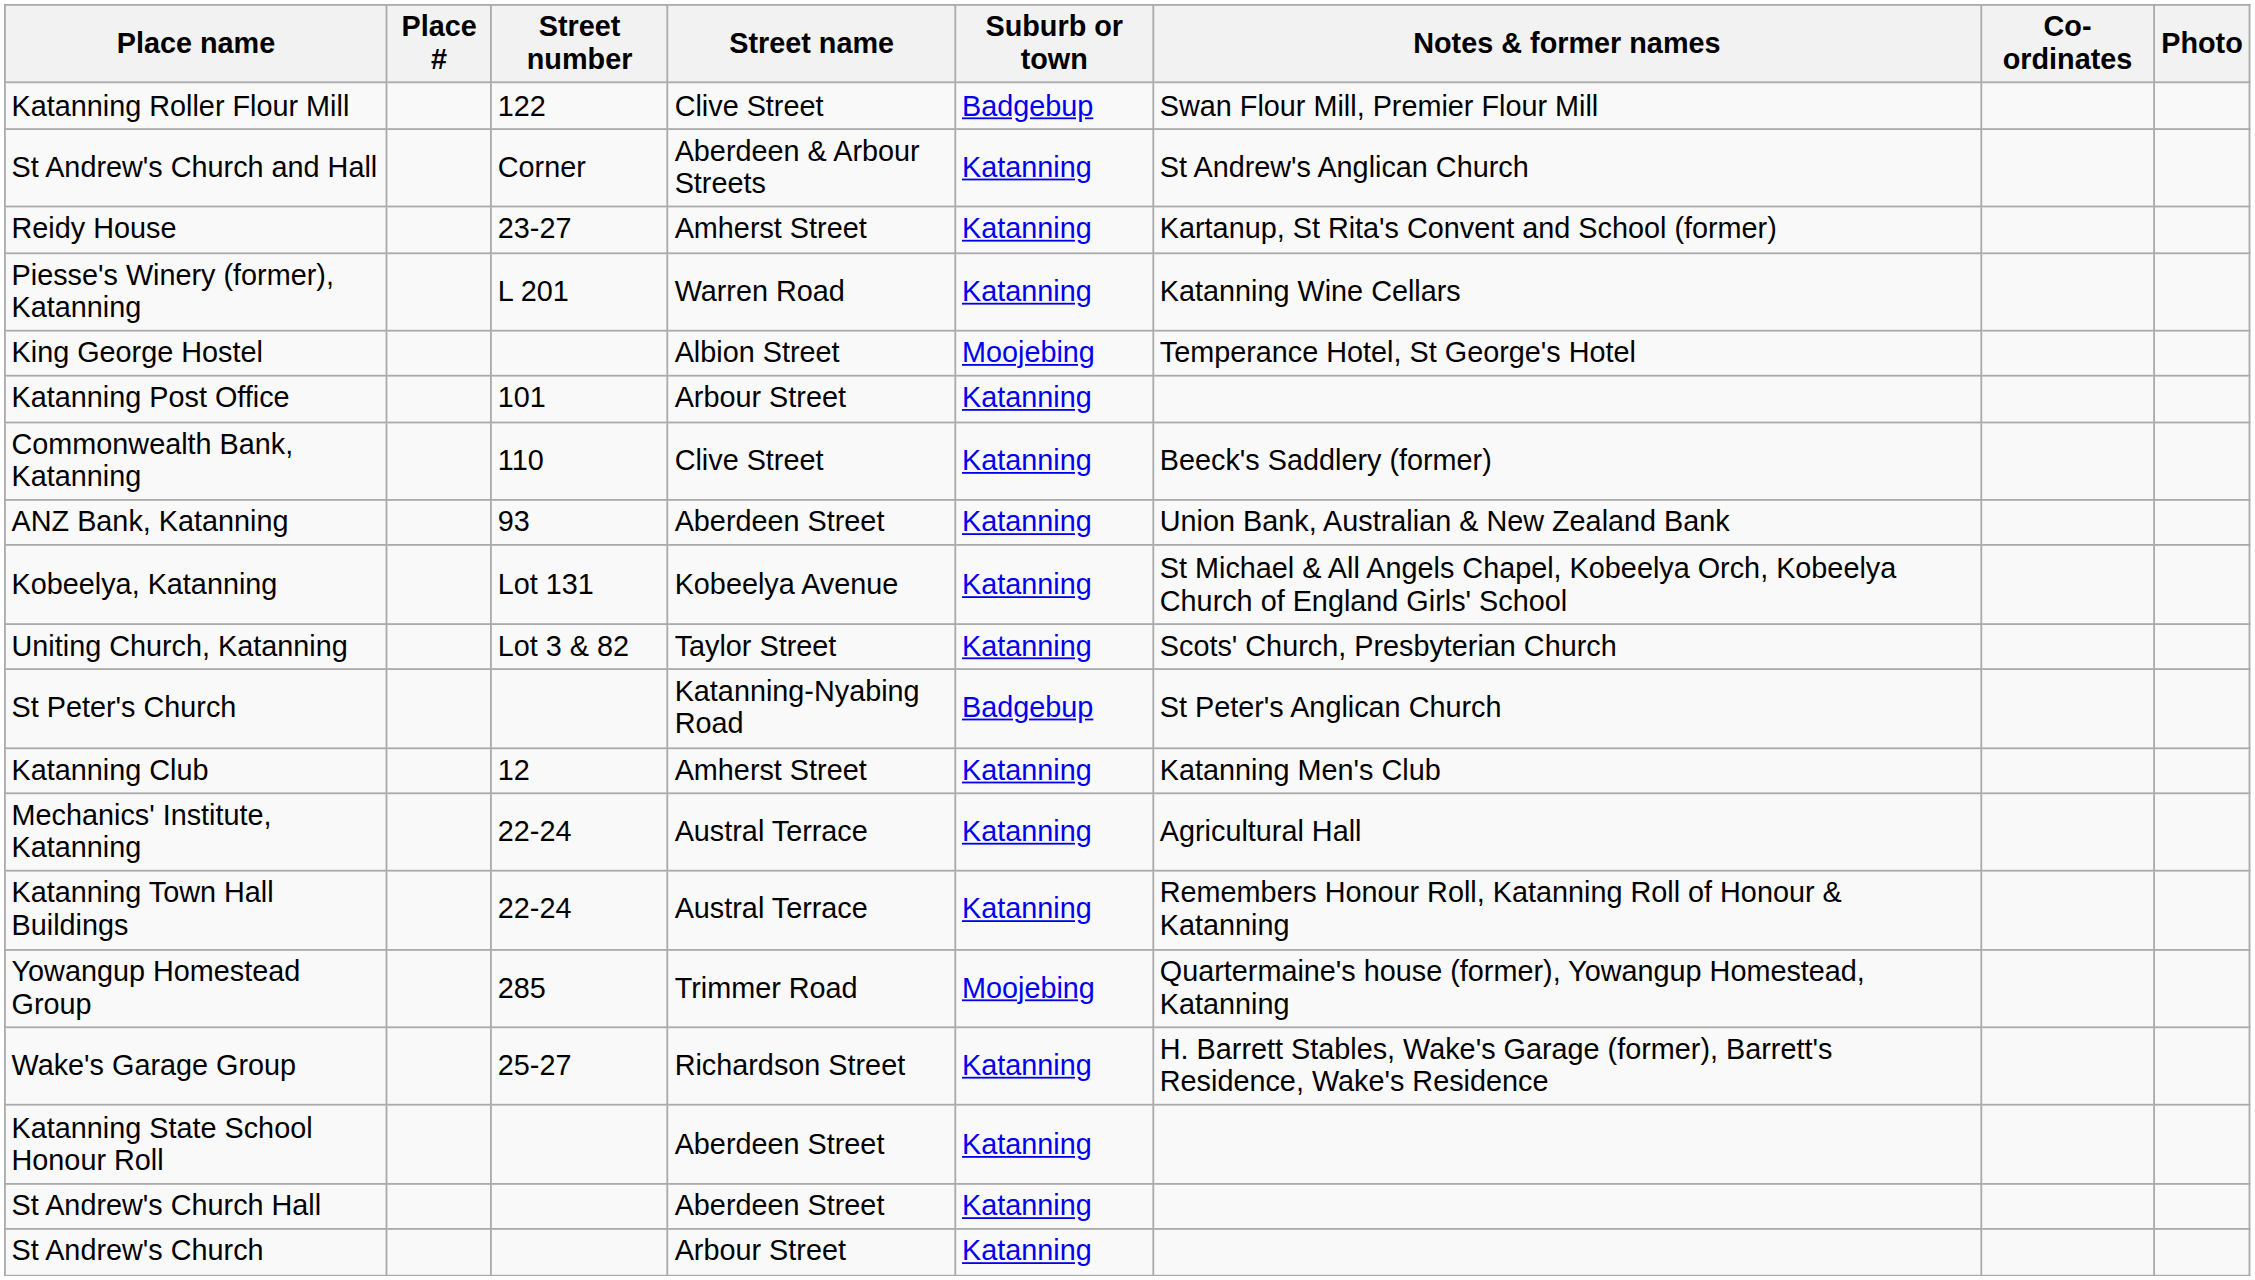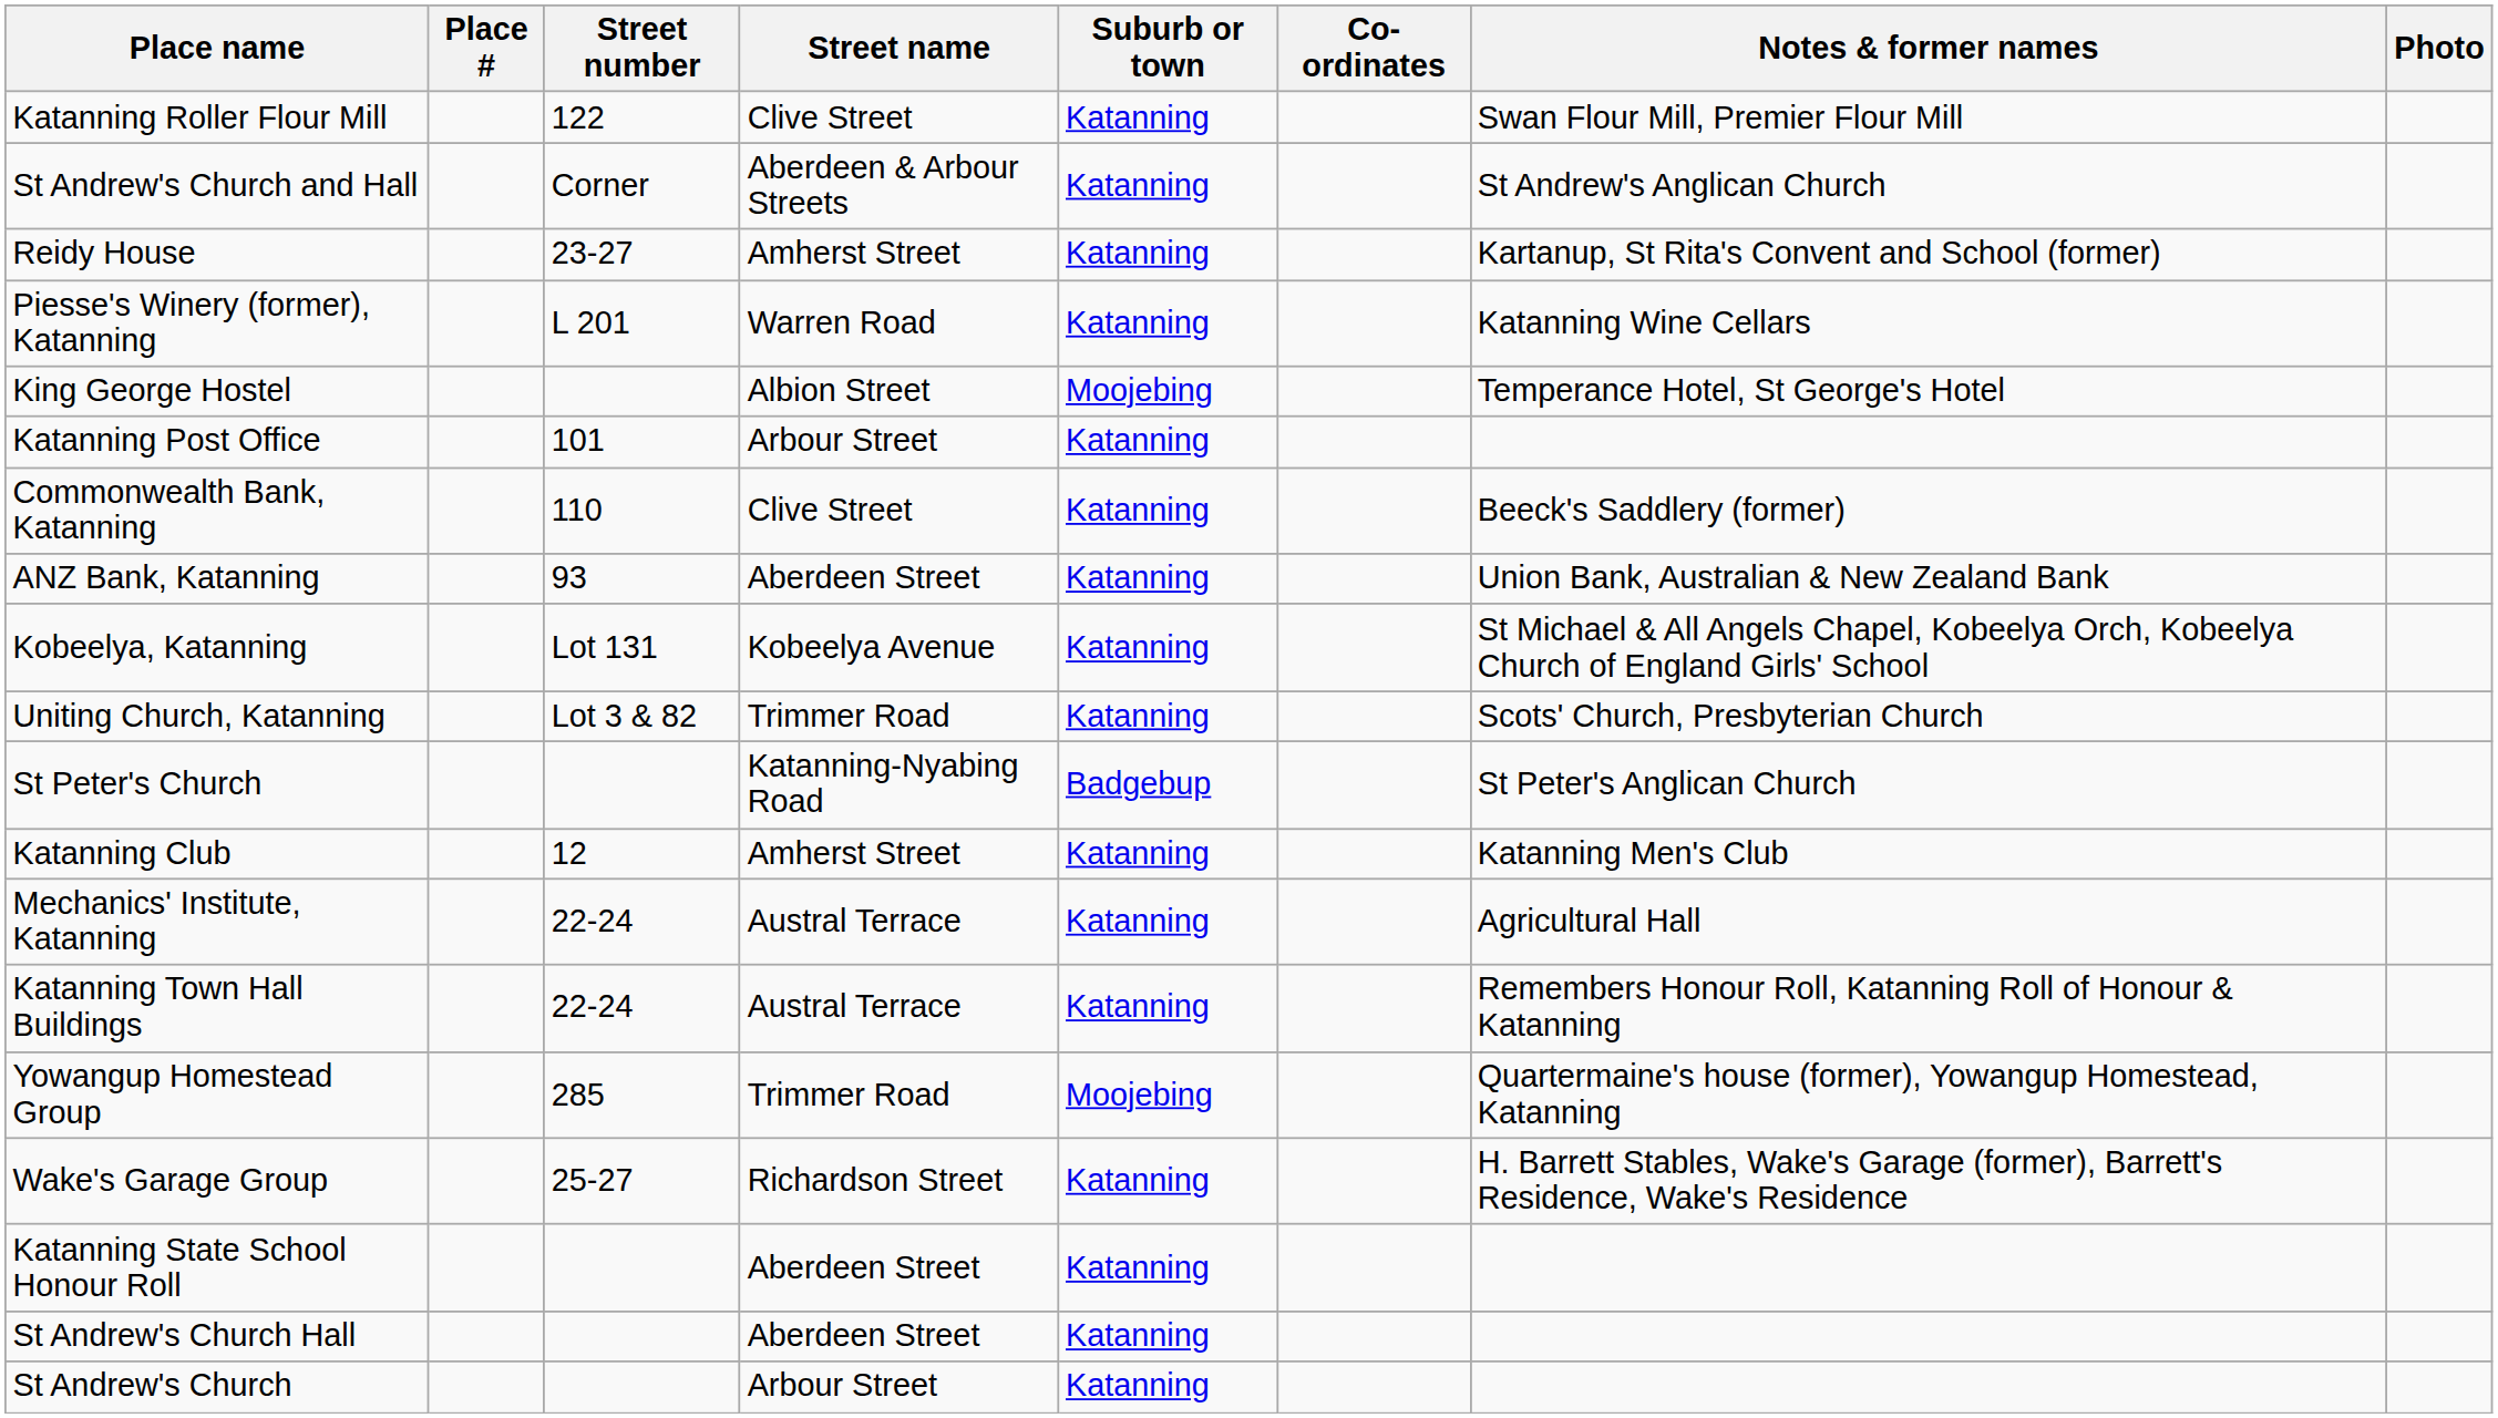columns swapped: Co-ordinates <-> Notes & former names
Katanning Roller Flour Mill | Suburb or town: Badgebup -> Katanning
Uniting Church, Katanning | Street name: Taylor Street -> Trimmer Road
